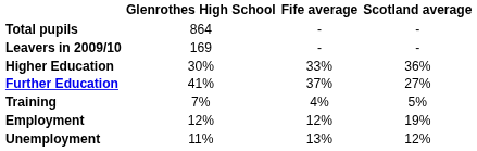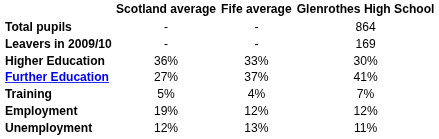columns swapped: Glenrothes High School <-> Scotland average
